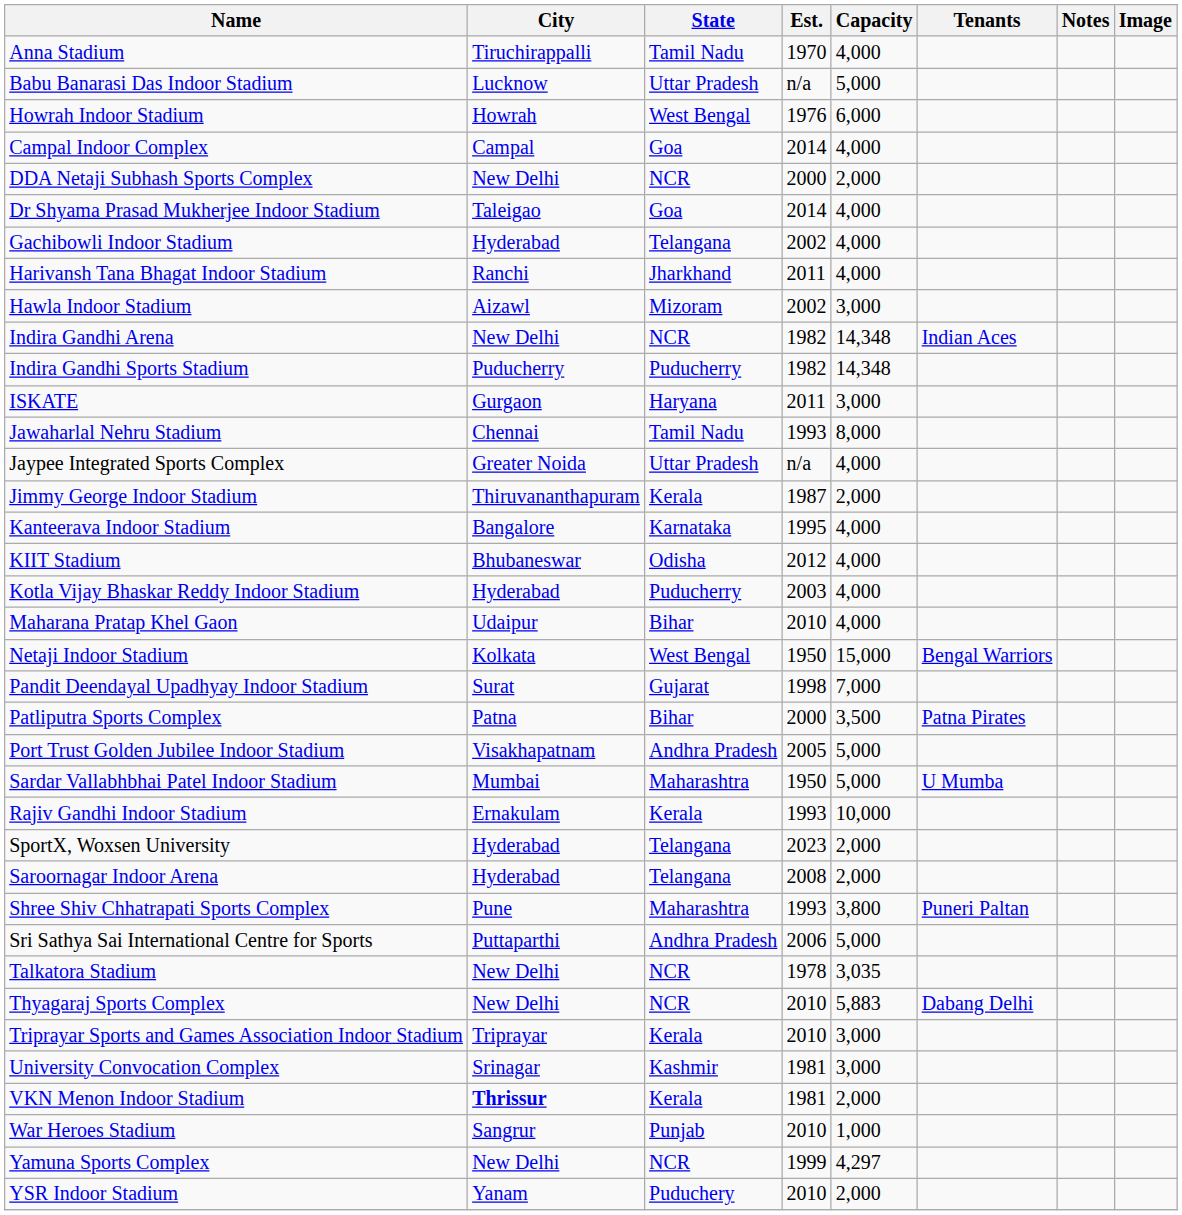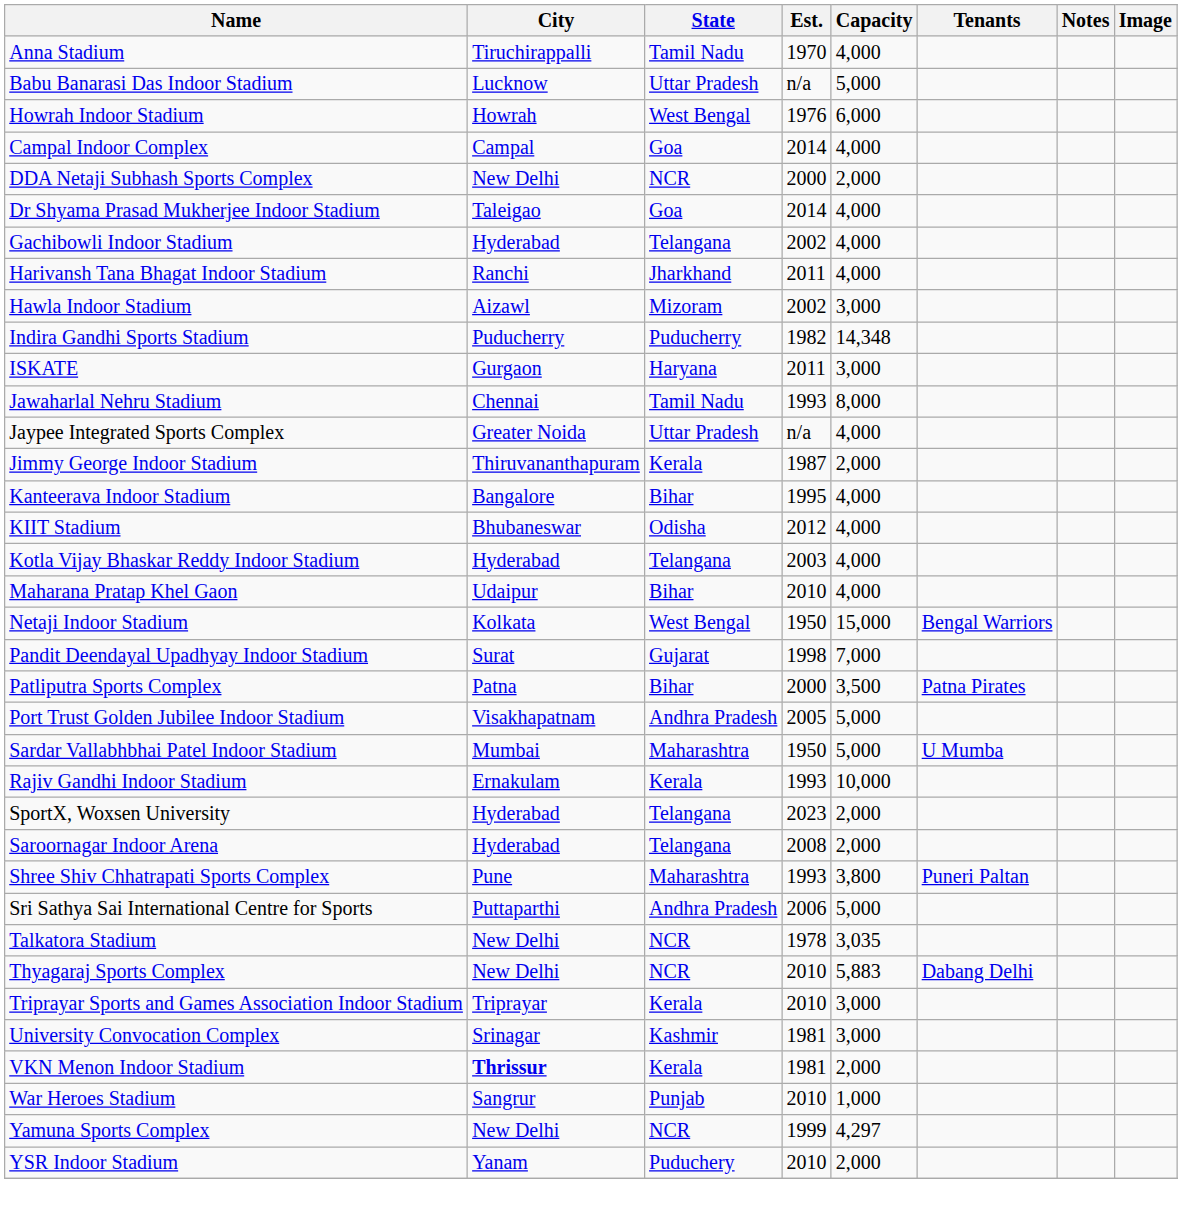- row: Indira Gandhi Arena | New Delhi | NCR | 1982 | 14,348 | Indian Aces
Kanteerava Indoor Stadium | State: Karnataka -> Bihar
Kotla Vijay Bhaskar Reddy Indoor Stadium | State: Puducherry -> Telangana
